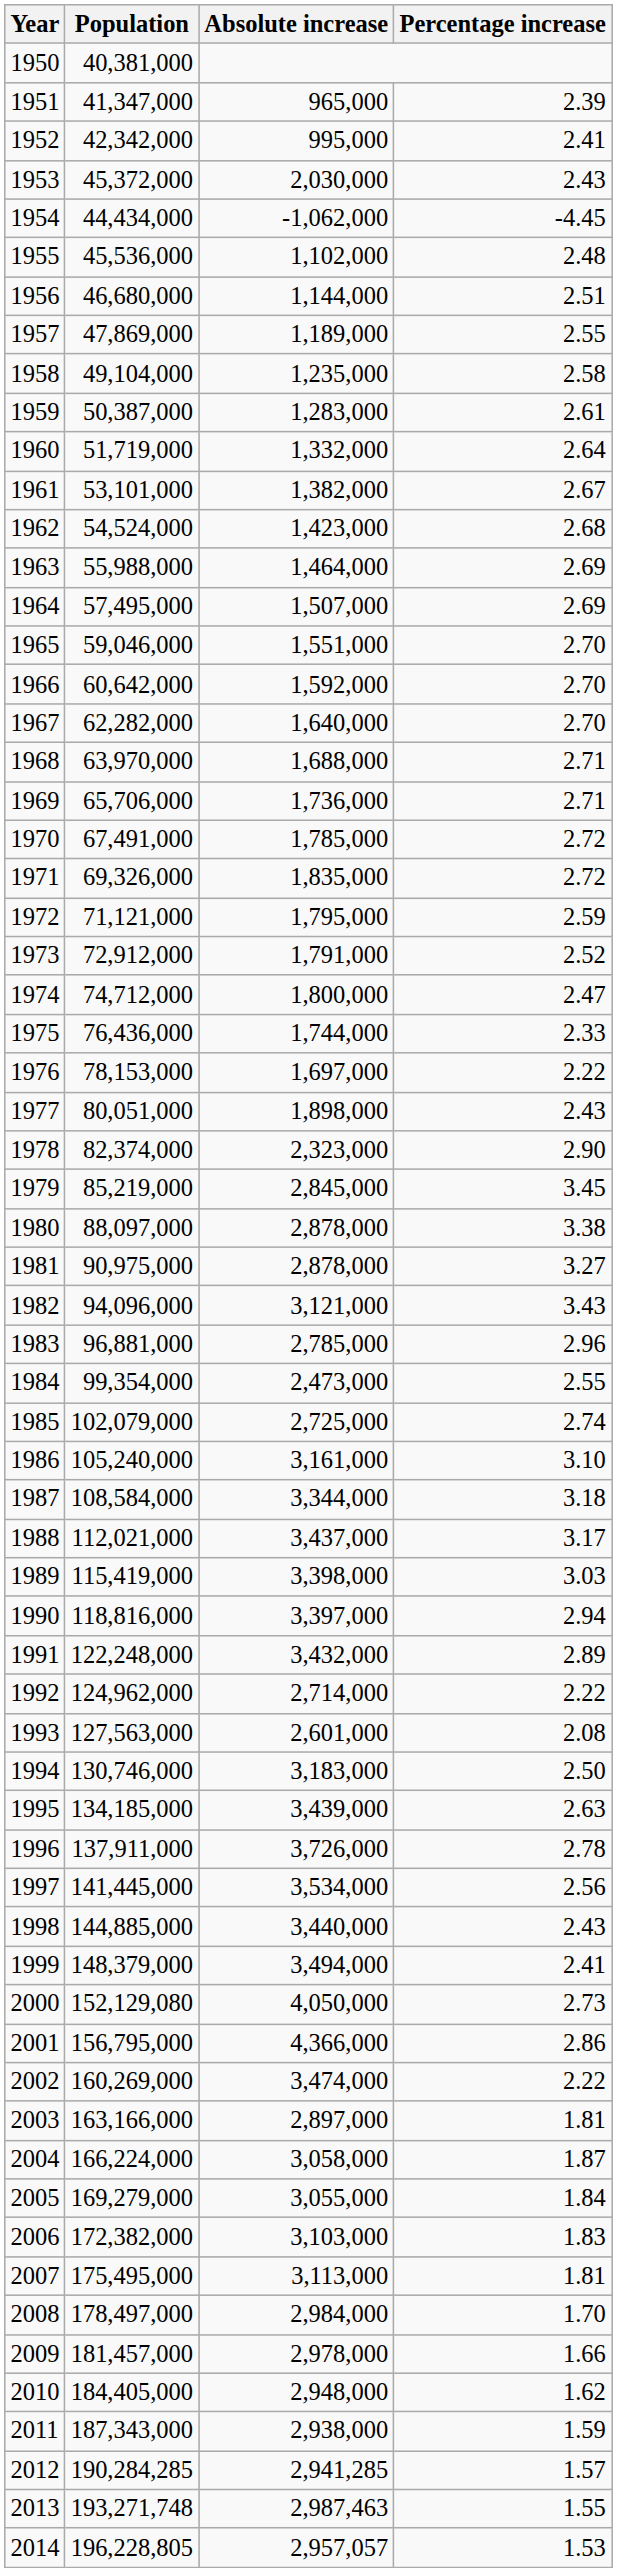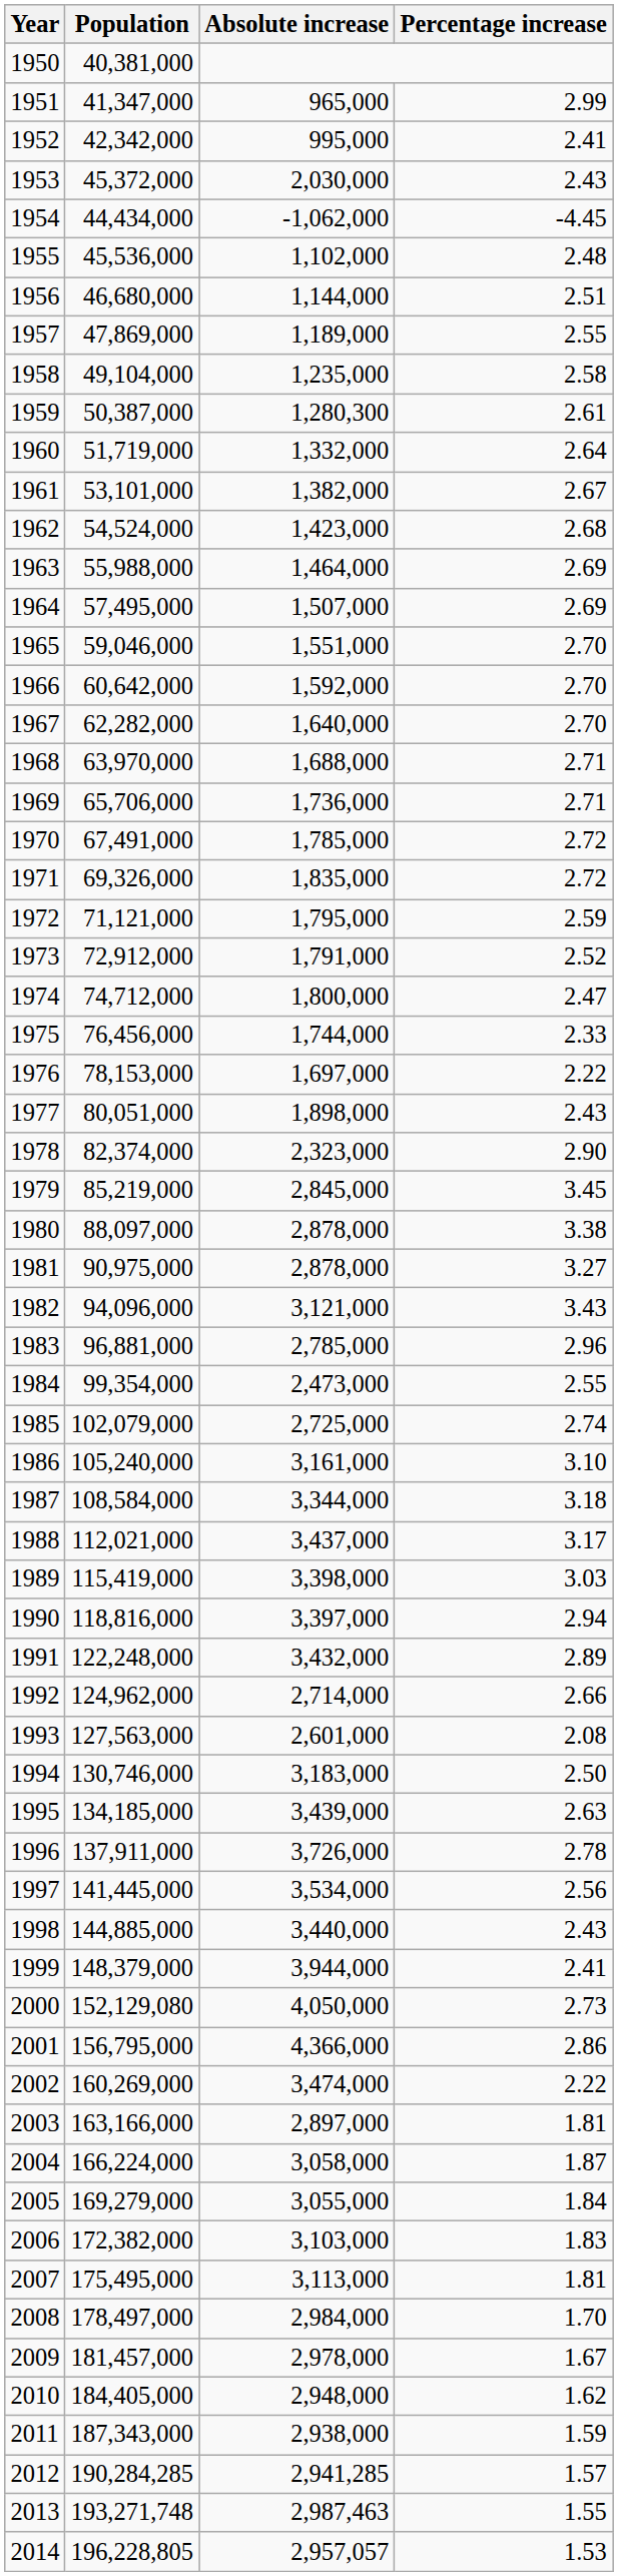1951 | Percentage increase: 2.39 -> 2.99
1959 | Absolute increase: 1,283,000 -> 1,280,300
1975 | Population: 76,436,000 -> 76,456,000
1992 | Percentage increase: 2.22 -> 2.66
1999 | Absolute increase: 3,494,000 -> 3,944,000
2009 | Percentage increase: 1.66 -> 1.67
